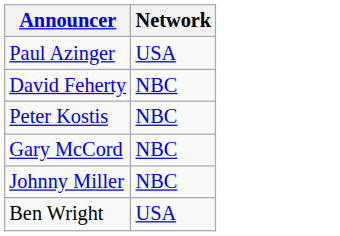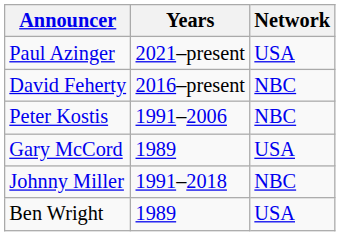+ column: Years | 2021–present | 2016–present | 1991–2006 | 1989 | 1991–2018 | 1989
Gary McCord | Network: NBC -> USA
